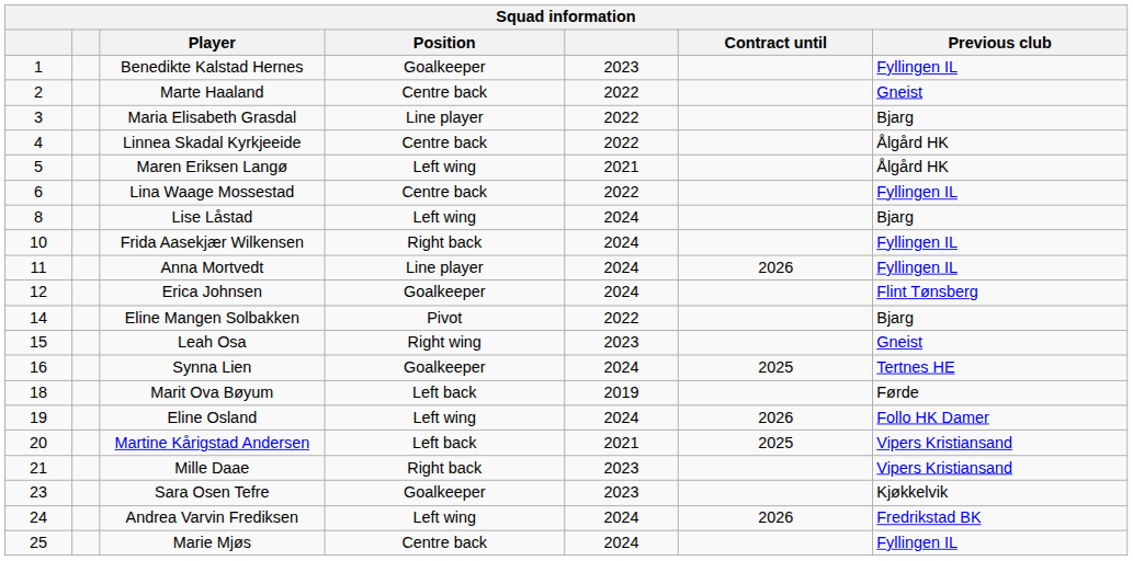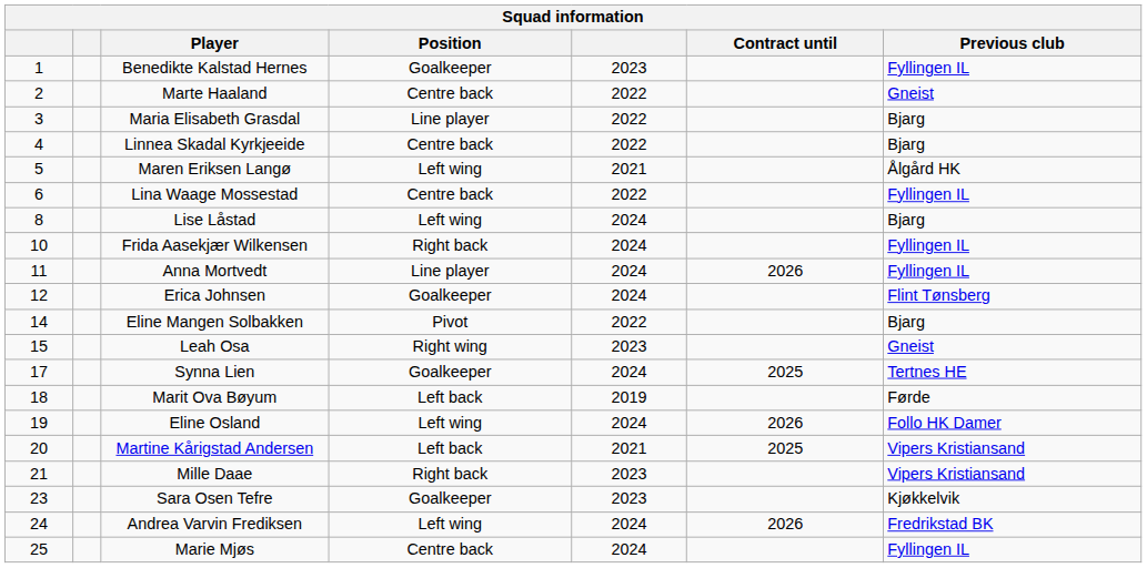Linnea Skadal Kyrkjeeide | Previous club: Ålgård HK -> Bjarg
Synna Lien | column 1: 16 -> 17
